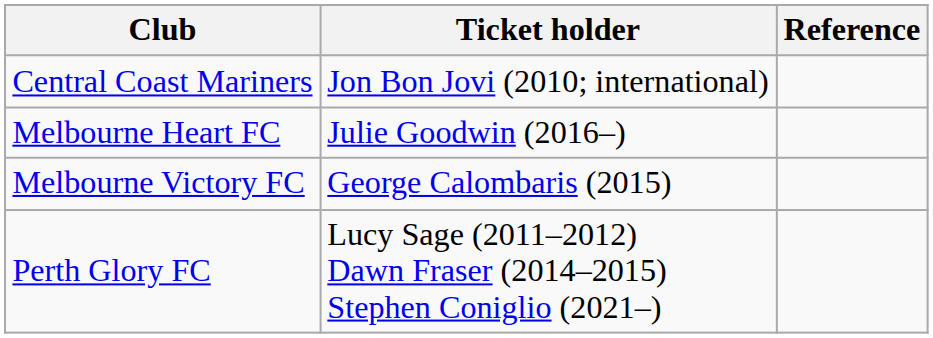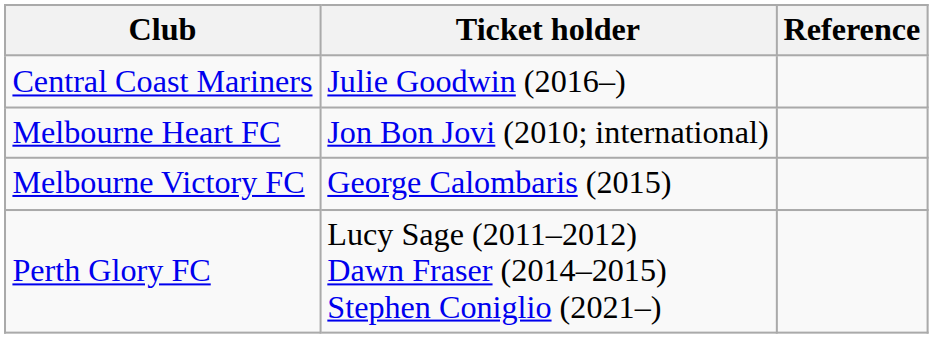Central Coast Mariners | Ticket holder: Jon Bon Jovi (2010; international) -> Julie Goodwin (2016–)
Melbourne Heart FC | Ticket holder: Julie Goodwin (2016–) -> Jon Bon Jovi (2010; international)
